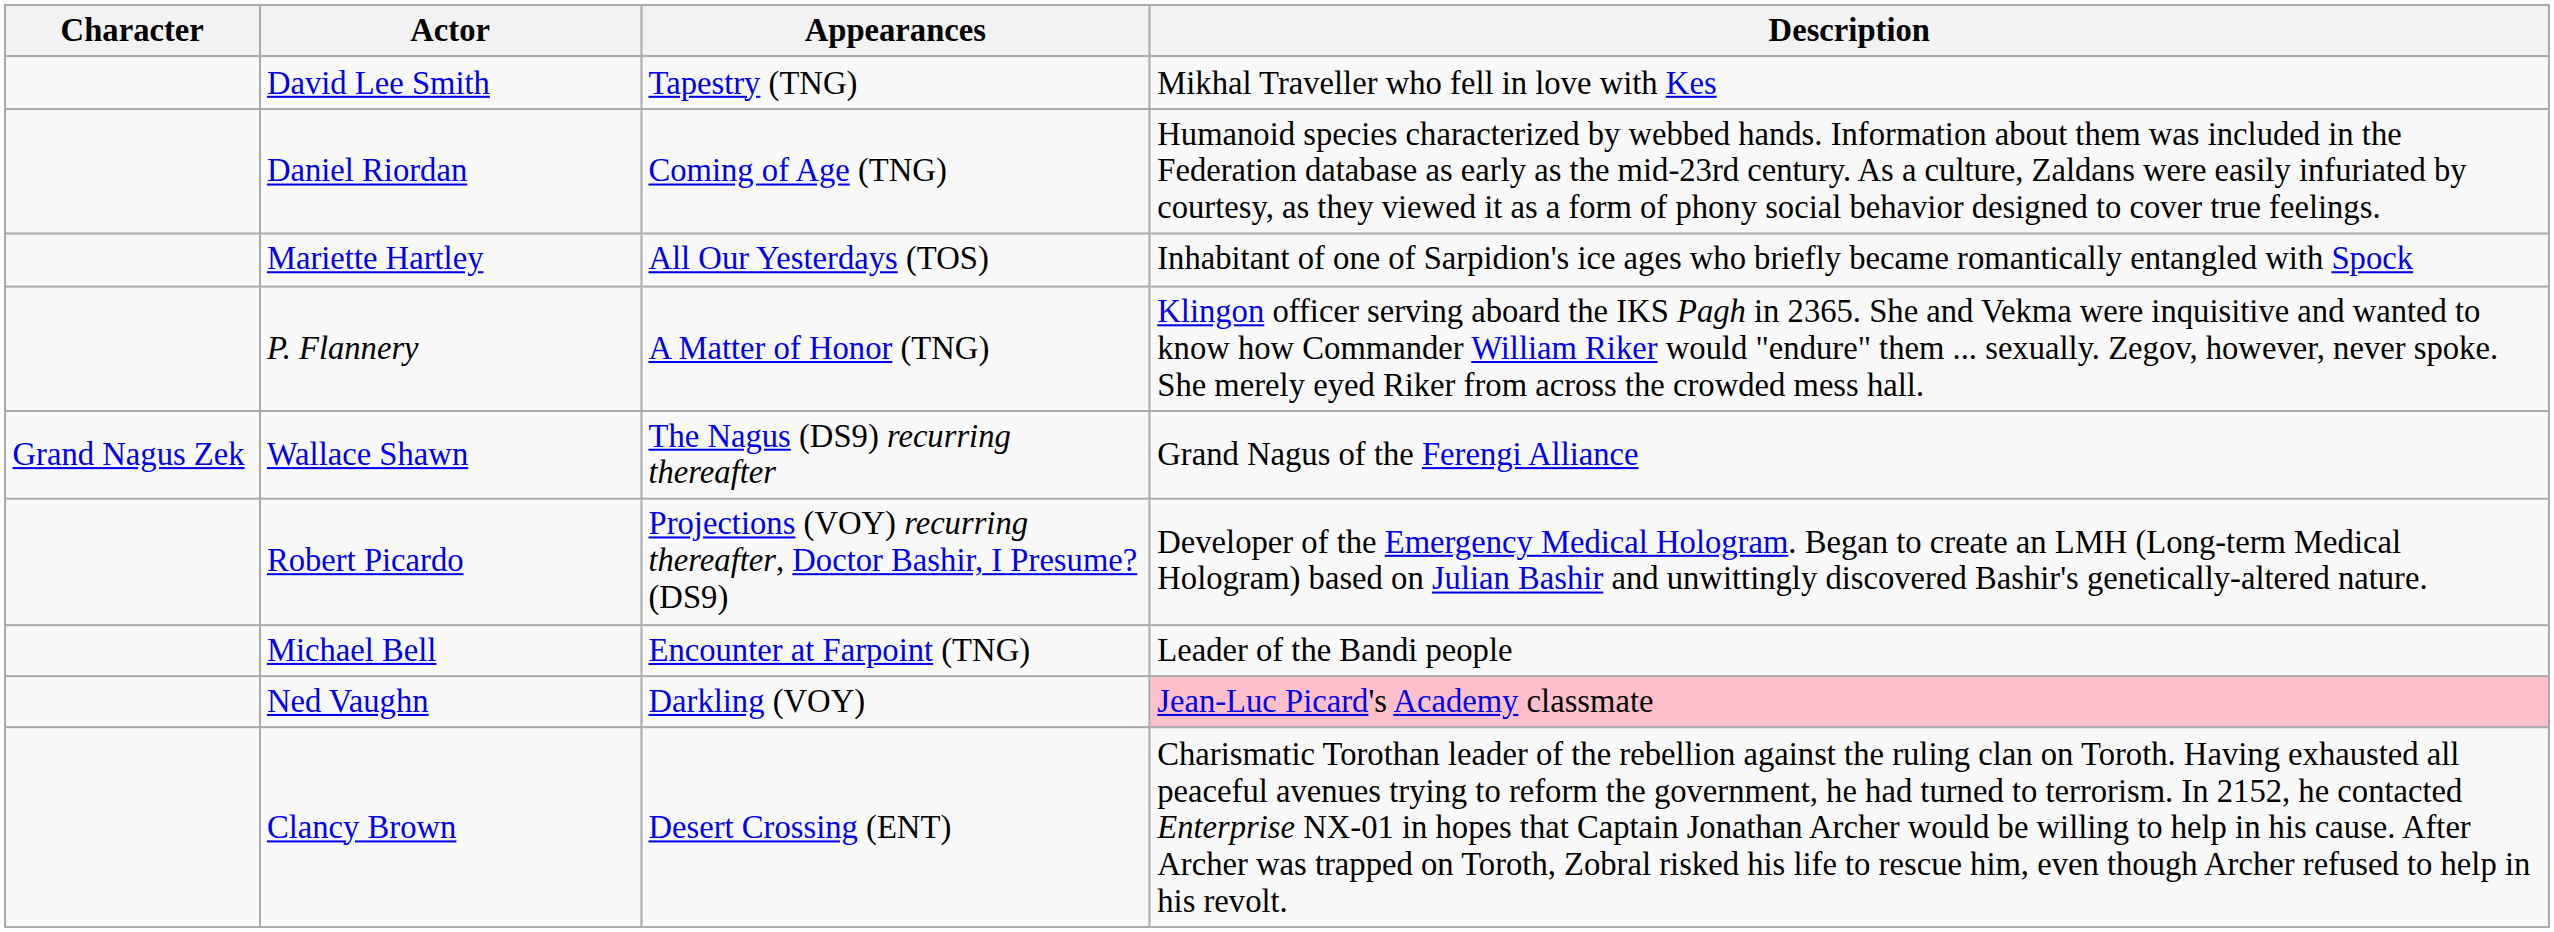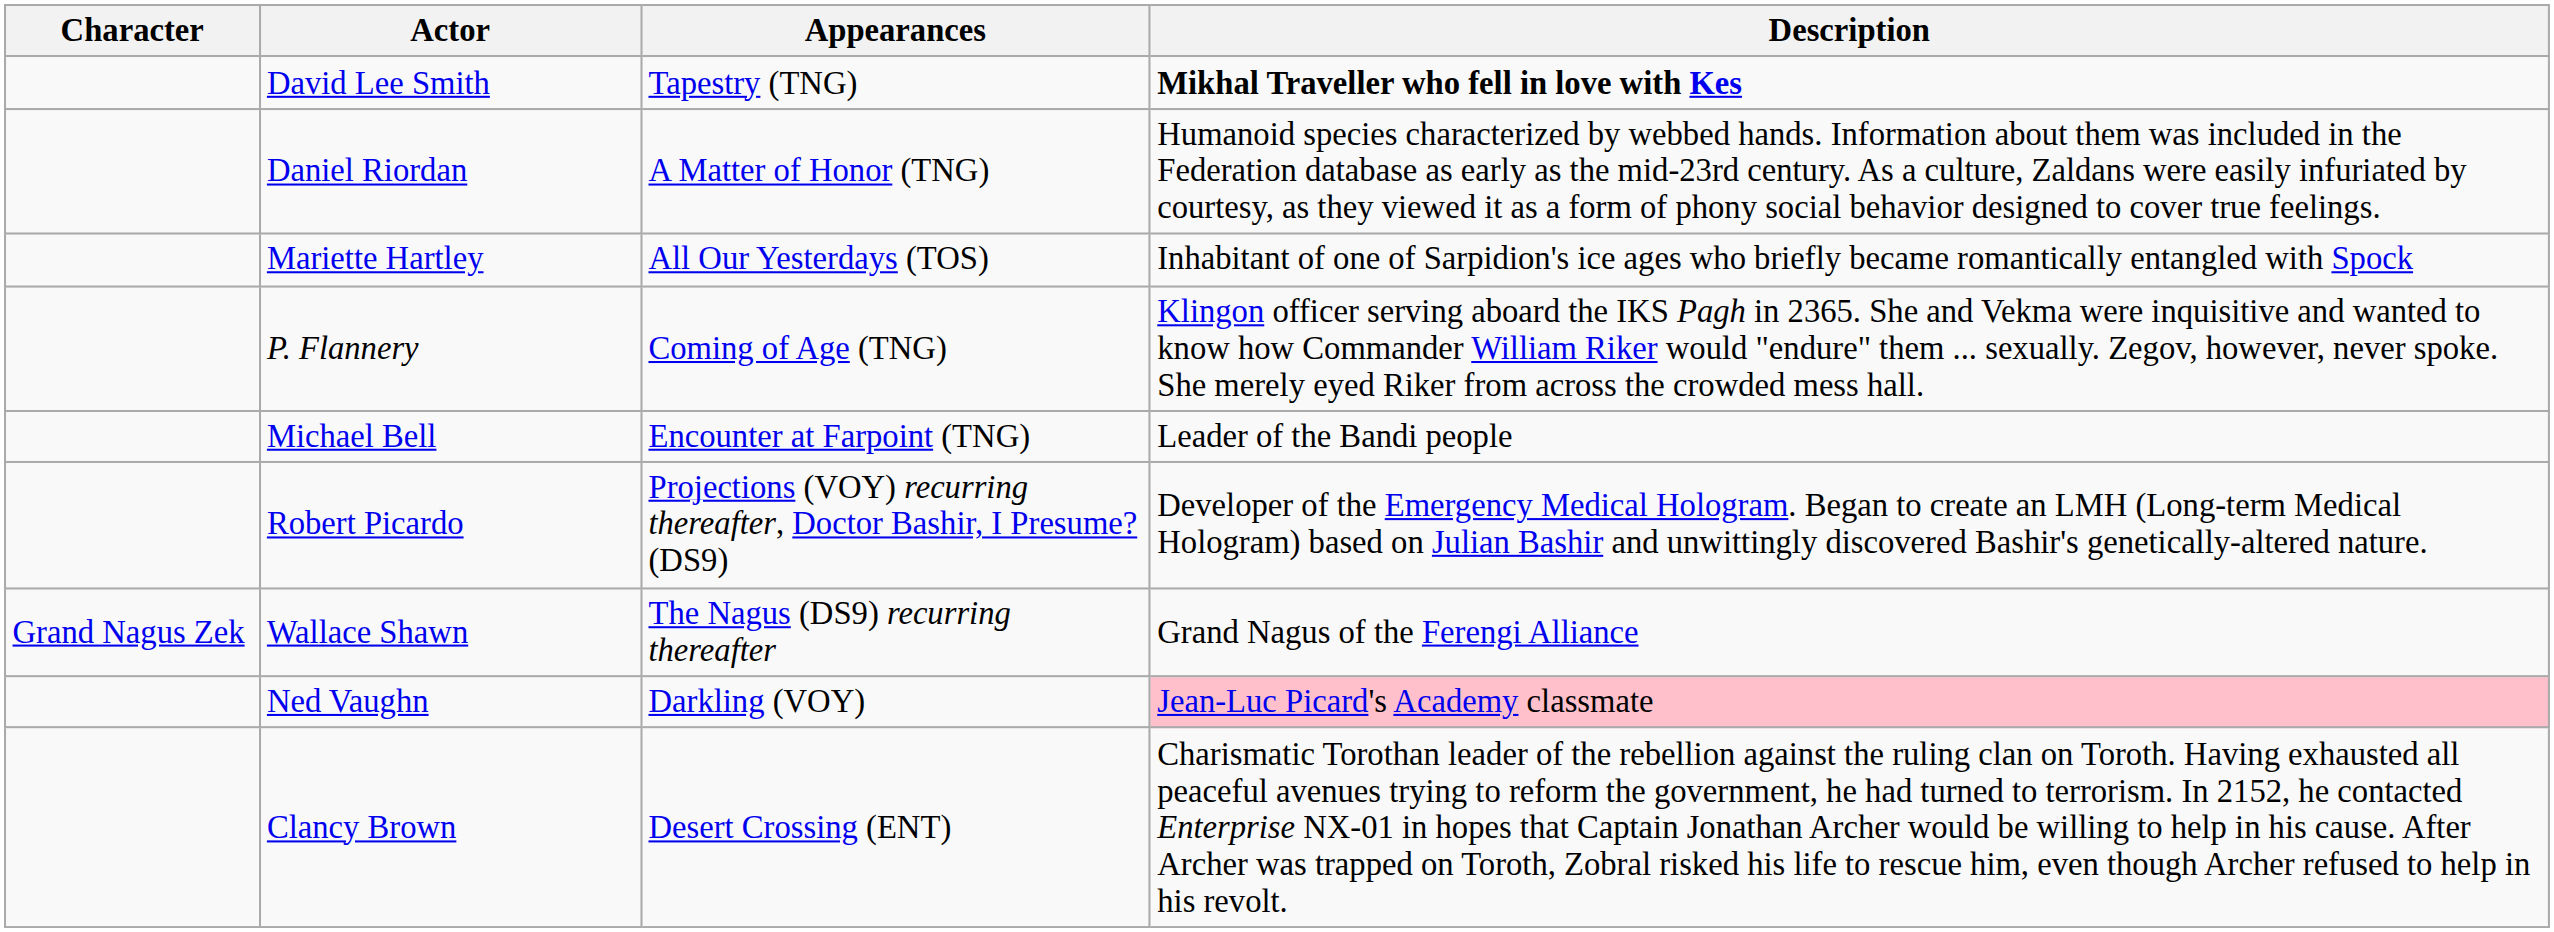David Lee Smith | Description: normal -> bold
Daniel Riordan | Appearances: Coming of Age (TNG) -> A Matter of Honor (TNG)
P. Flannery | Appearances: A Matter of Honor (TNG) -> Coming of Age (TNG)
rows swapped: Wallace Shawn <-> Michael Bell
